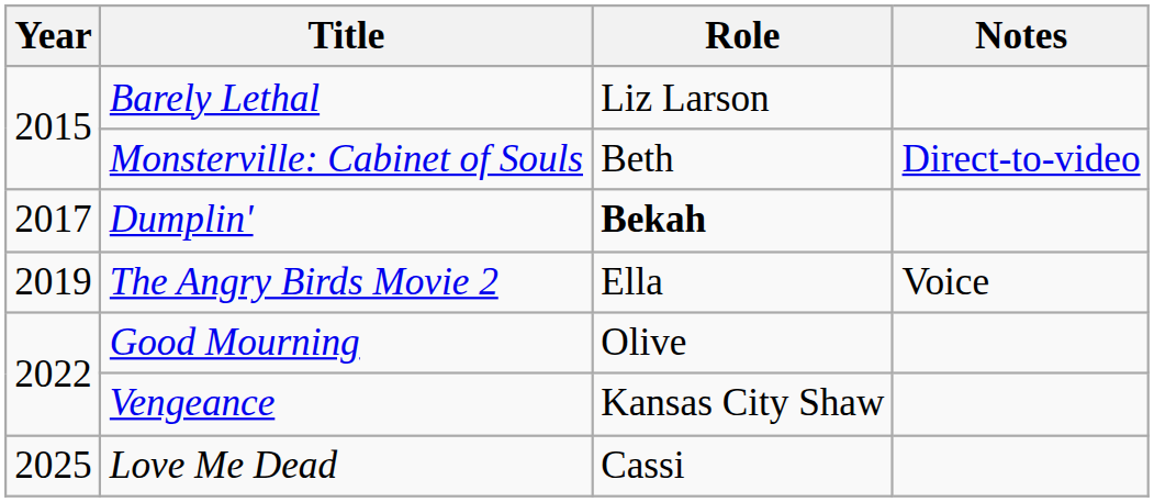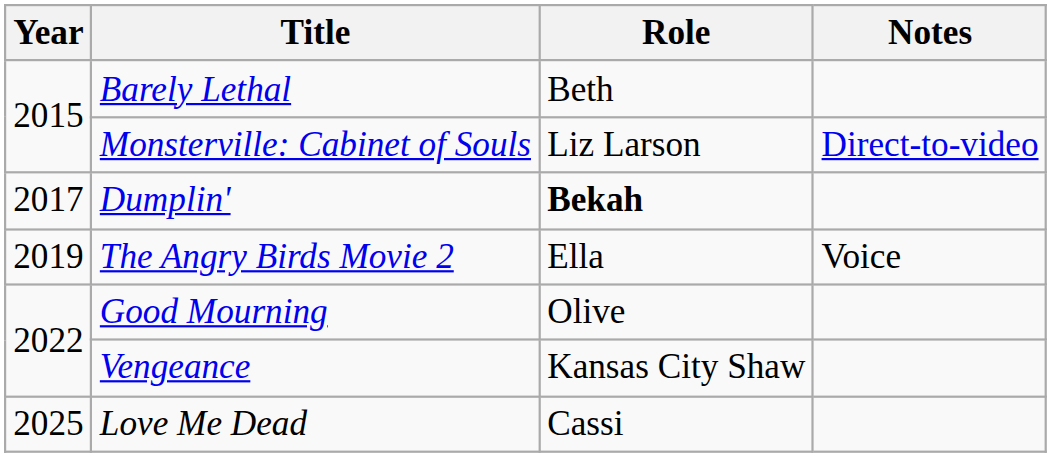Barely Lethal | Role: Liz Larson -> Beth
Monsterville: Cabinet of Souls | Role: Beth -> Liz Larson
